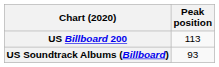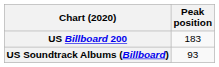US Billboard 200 | Peak position: 113 -> 183
